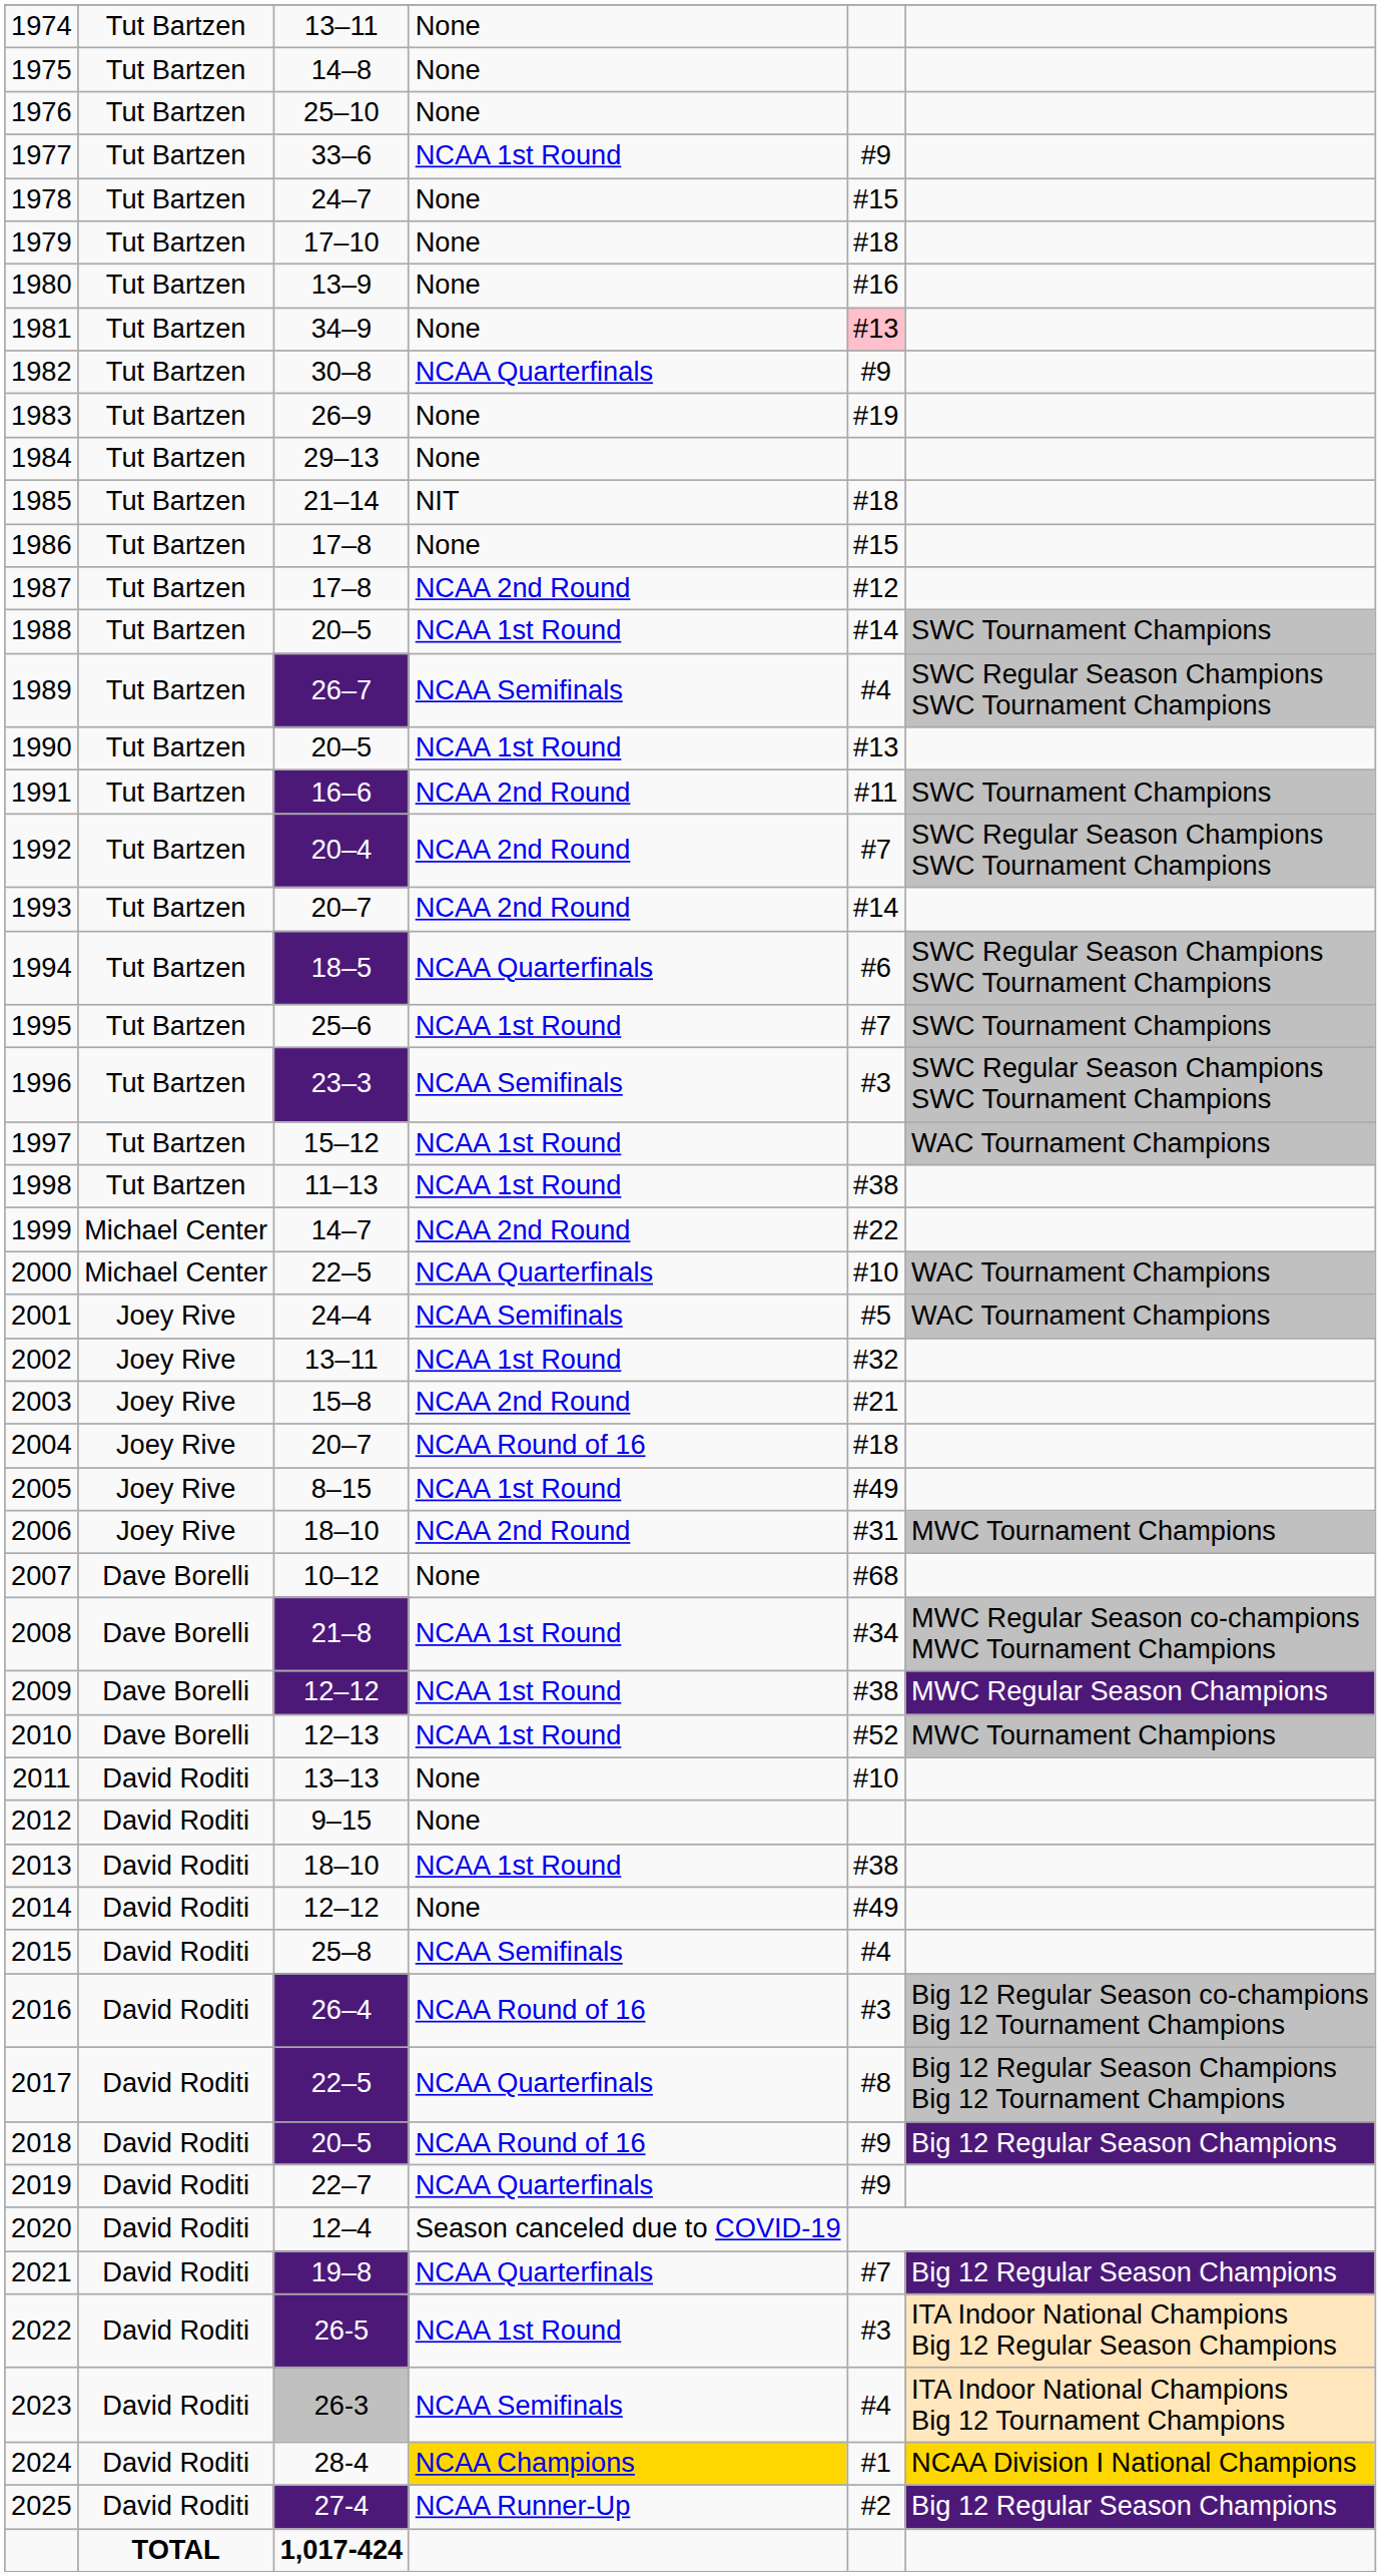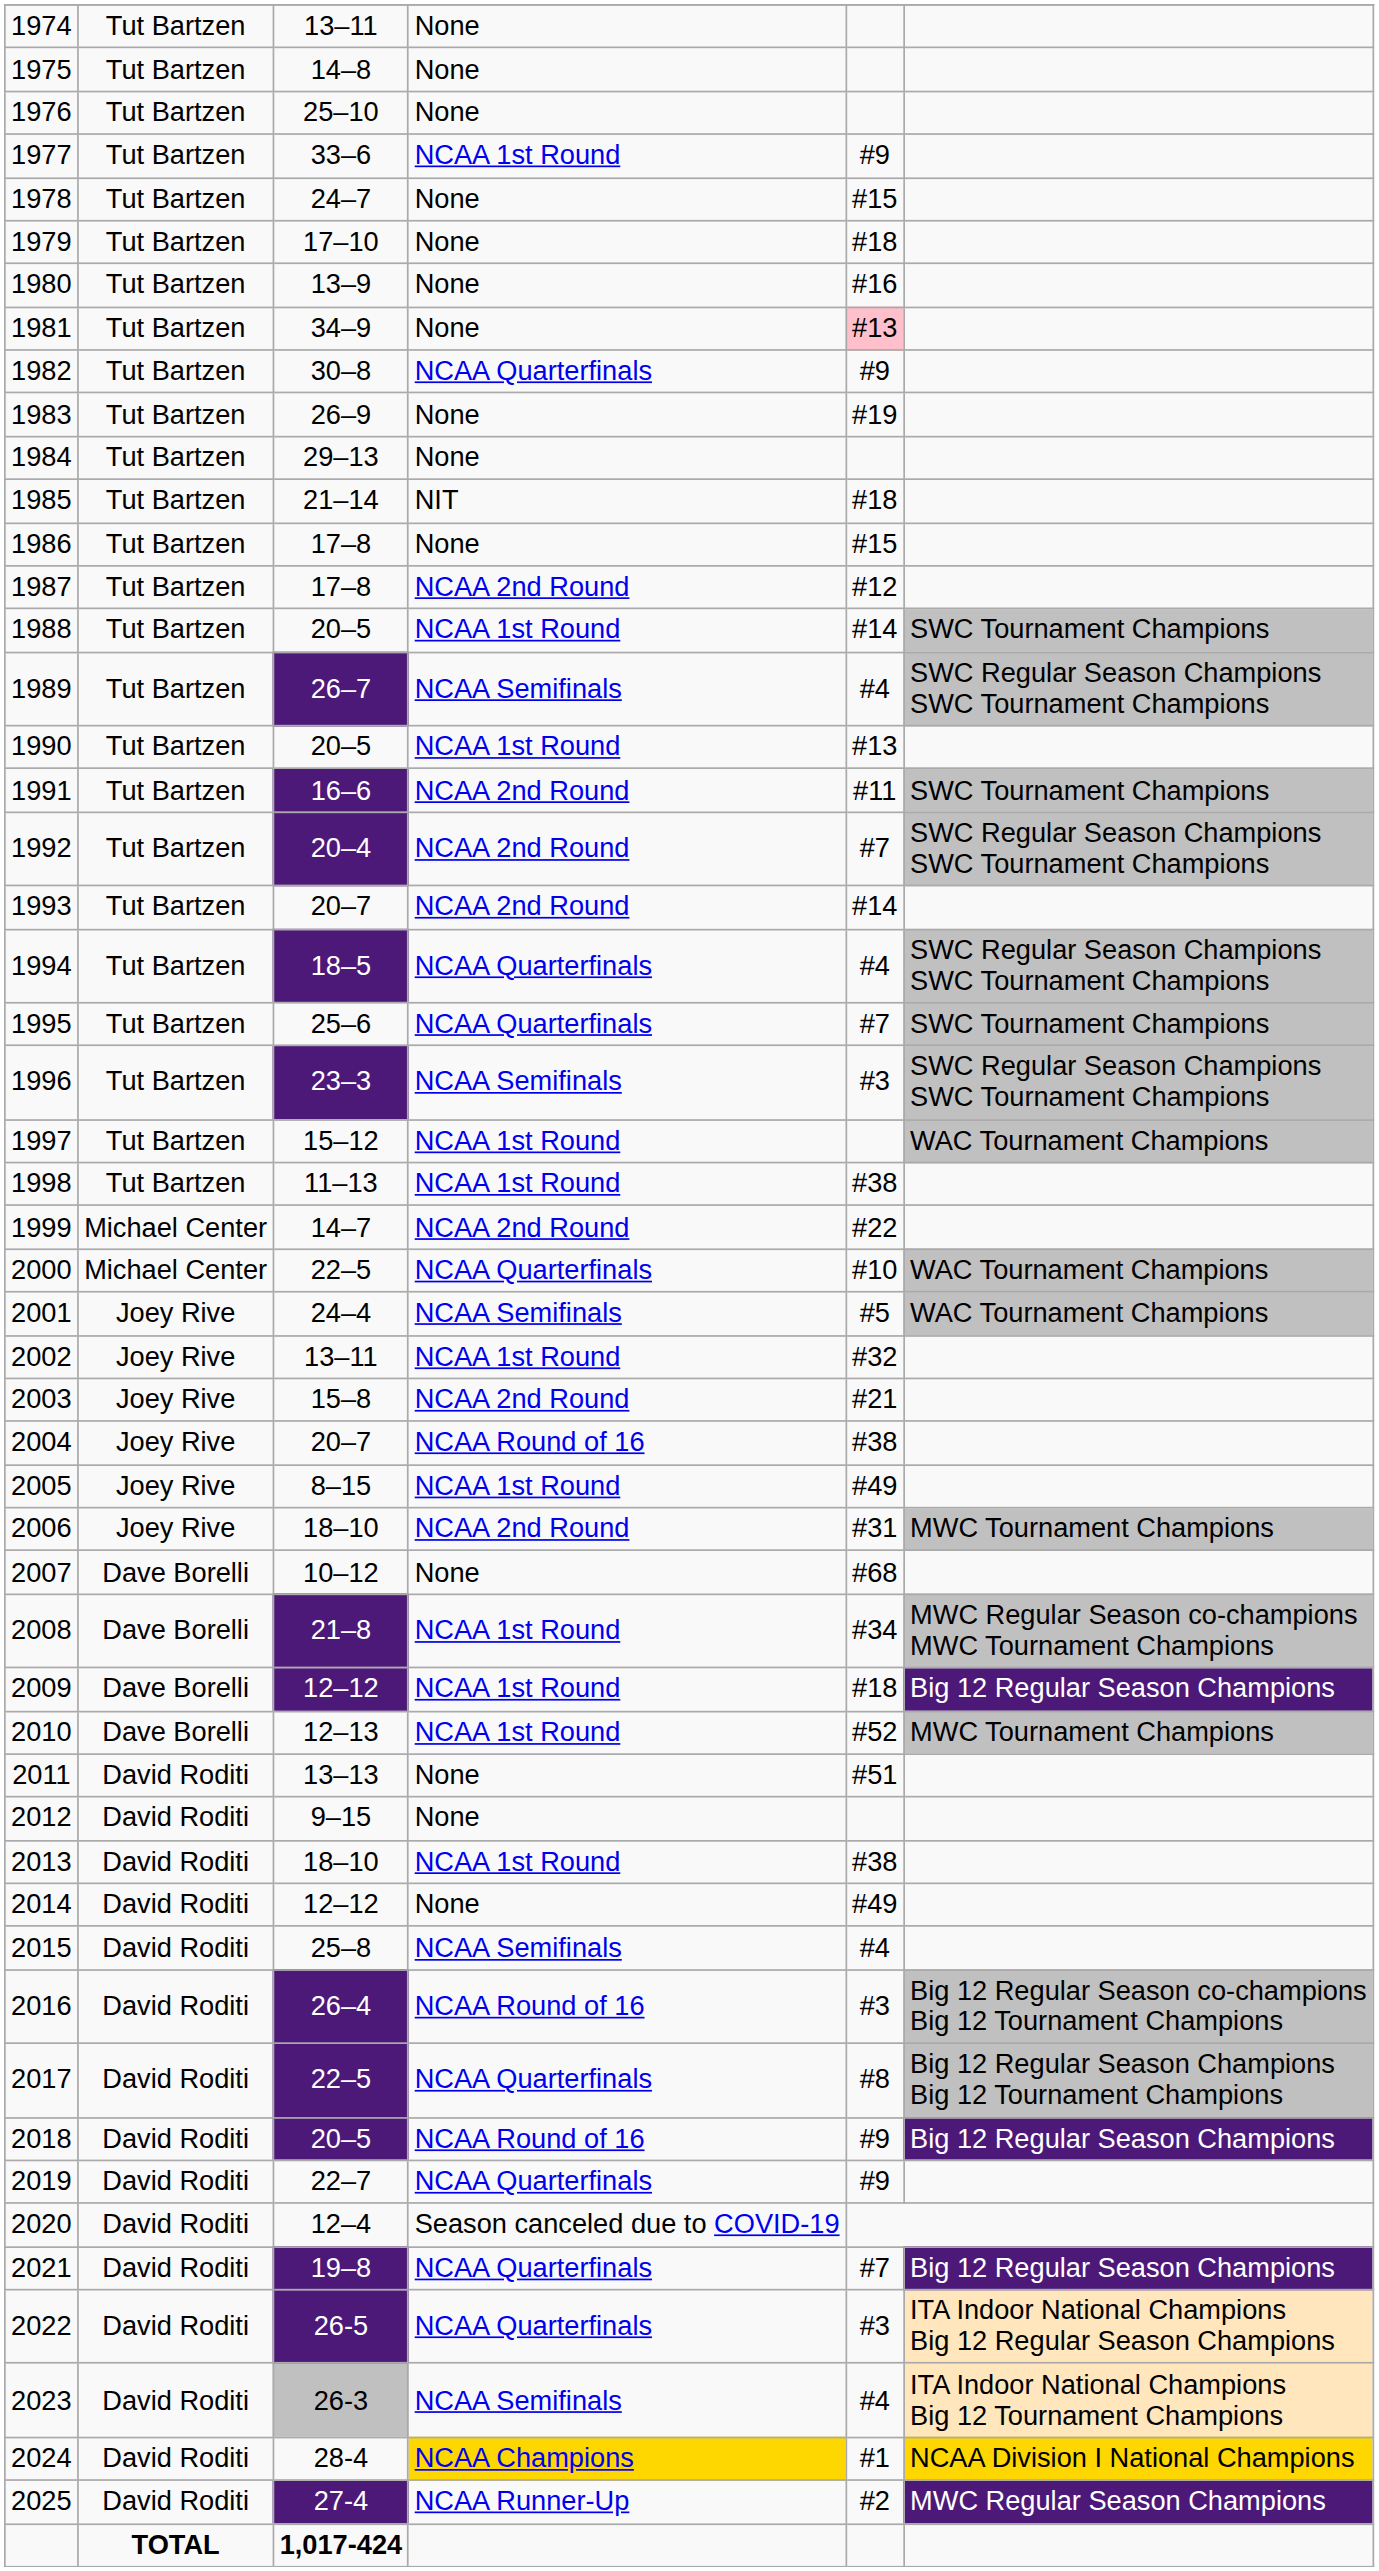1994 | column 5: #6 -> #4
1995 | column 4: NCAA 1st Round -> NCAA Quarterfinals
2004 | column 5: #18 -> #38
2009 | column 5: #38 -> #18
2009 | column 6: MWC Regular Season Champions -> Big 12 Regular Season Champions
2011 | column 5: #10 -> #51
2022 | column 4: NCAA 1st Round -> NCAA Quarterfinals
2025 | column 6: Big 12 Regular Season Champions -> MWC Regular Season Champions
